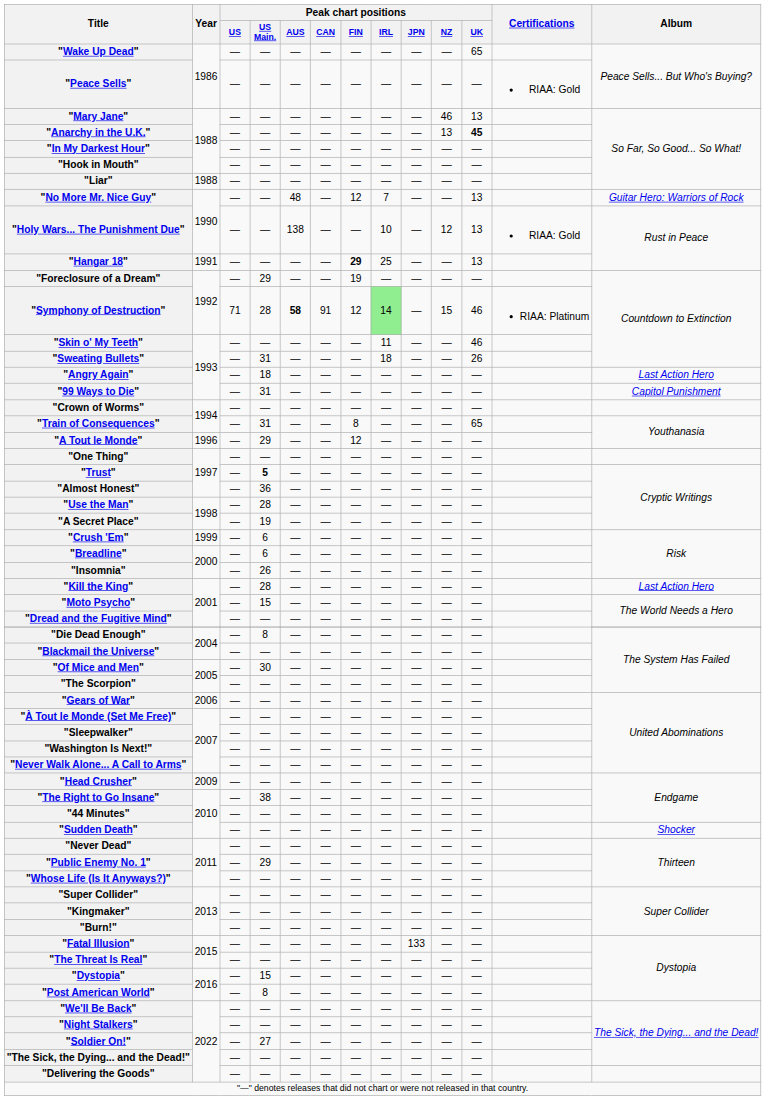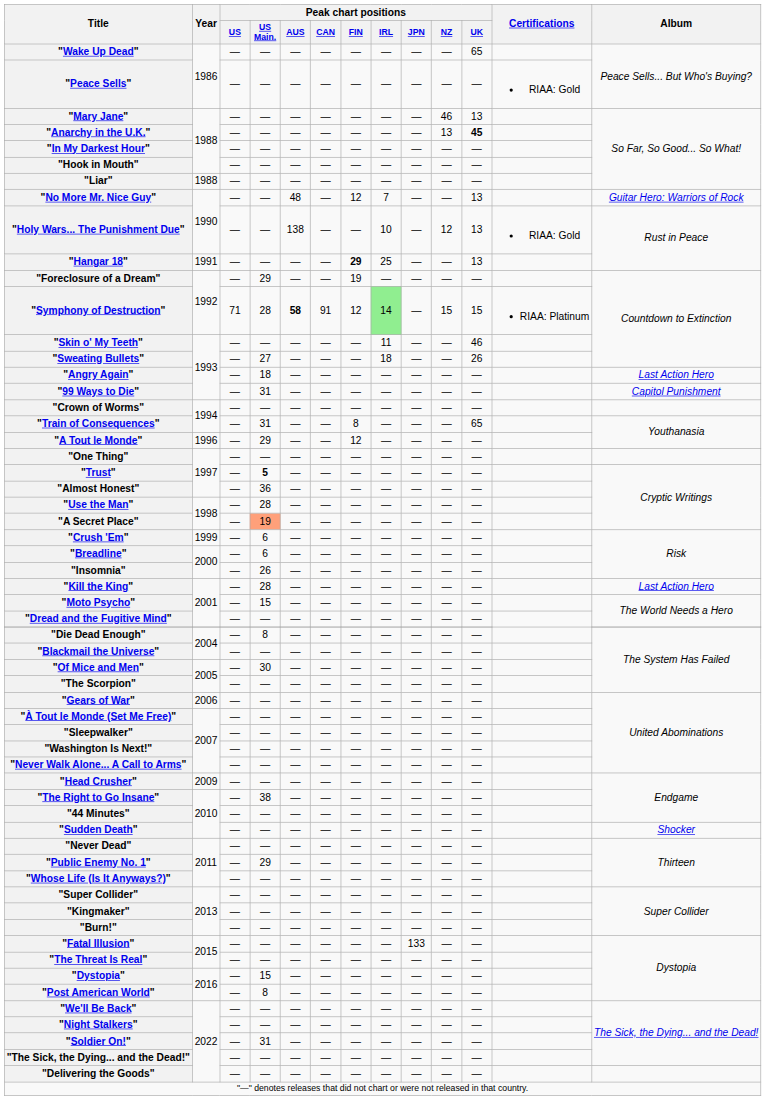"Symphony of Destruction" | Peak chart positions / UK: 46 -> 15
"Sweating Bullets" | Peak chart positions / US Main.: 31 -> 27
"A Secret Place" | Peak chart positions / US Main.: no background -> lightsalmon background
"Soldier On!" | Peak chart positions / US Main.: 27 -> 31
